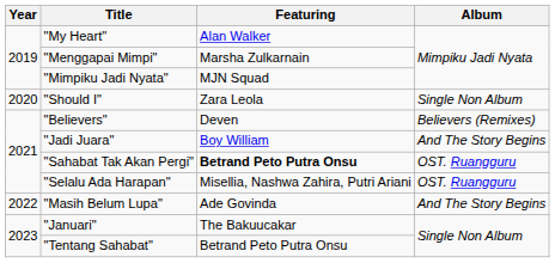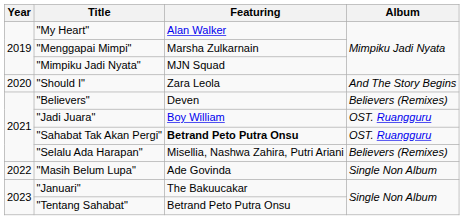"Should I" | Album: Single Non Album -> And The Story Begins
"Jadi Juara" | Album: And The Story Begins -> OST. Ruangguru
"Selalu Ada Harapan" | Album: OST. Ruangguru -> Believers (Remixes)
"Masih Belum Lupa" | Album: And The Story Begins -> Single Non Album
